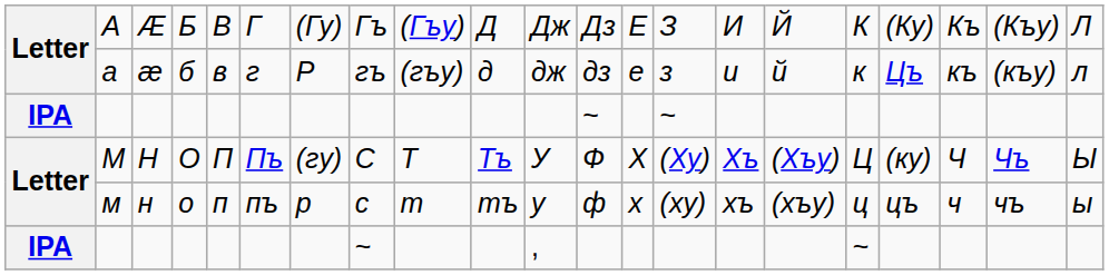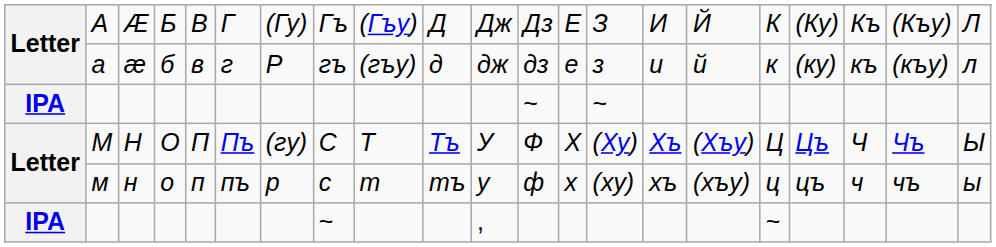а | column 18: Цъ -> (ку)
М | column 18: (ку) -> Цъ
